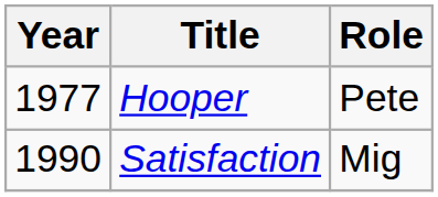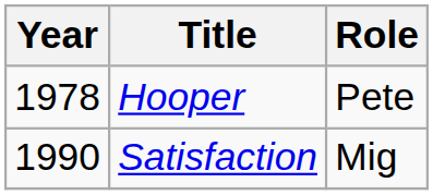Hooper | Year: 1977 -> 1978
